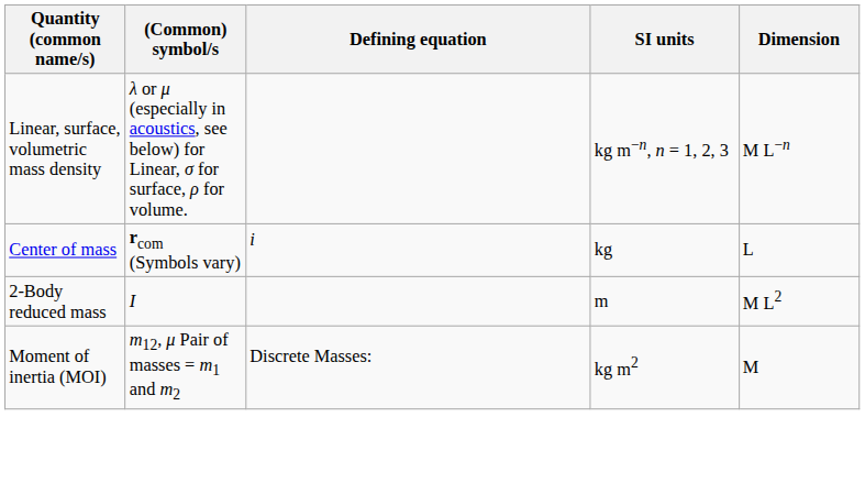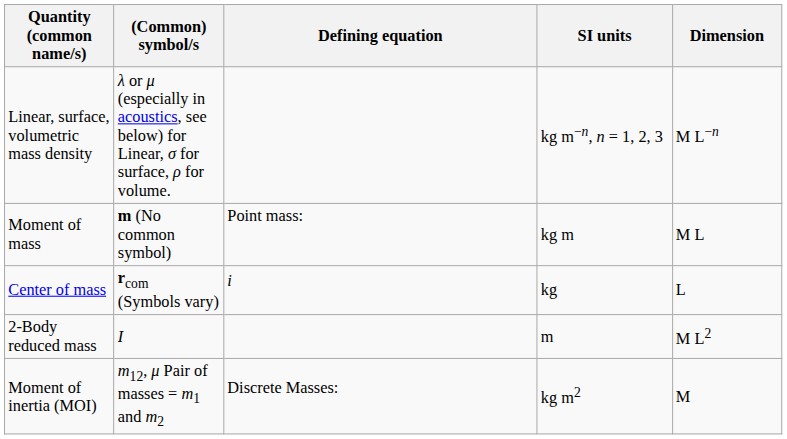+ row: Moment of mass | m (No common symbol) | Point mass: | kg m | M L
